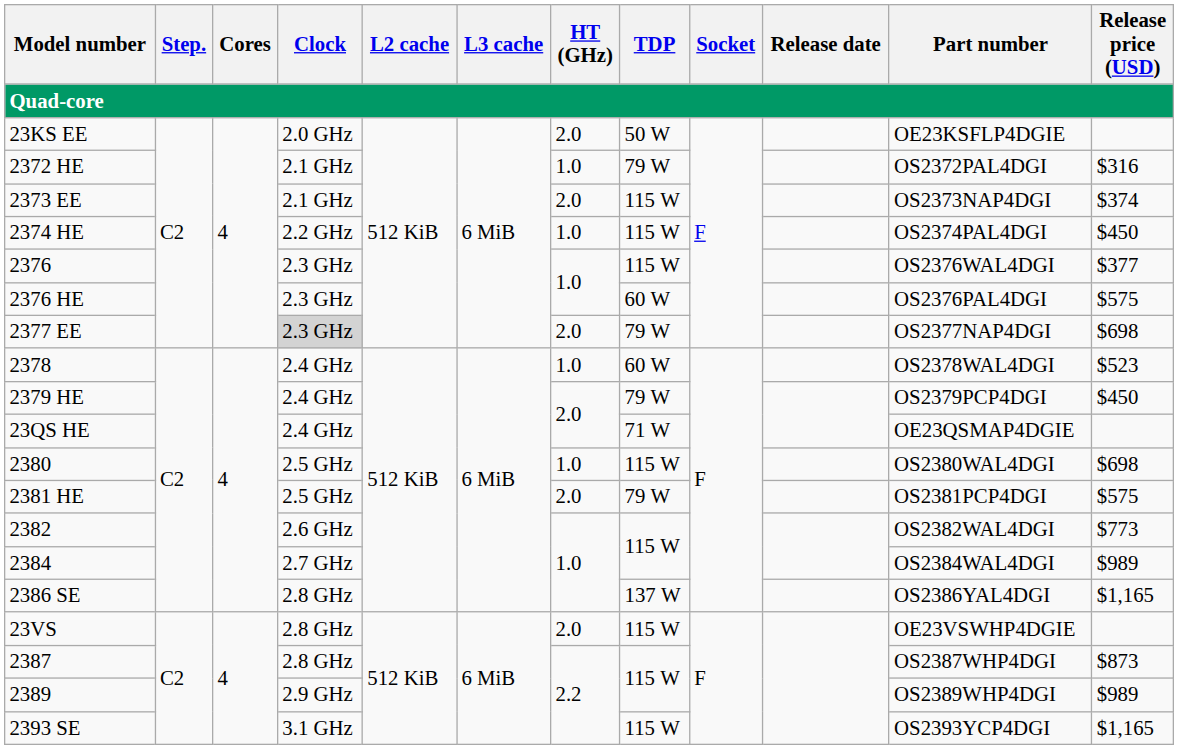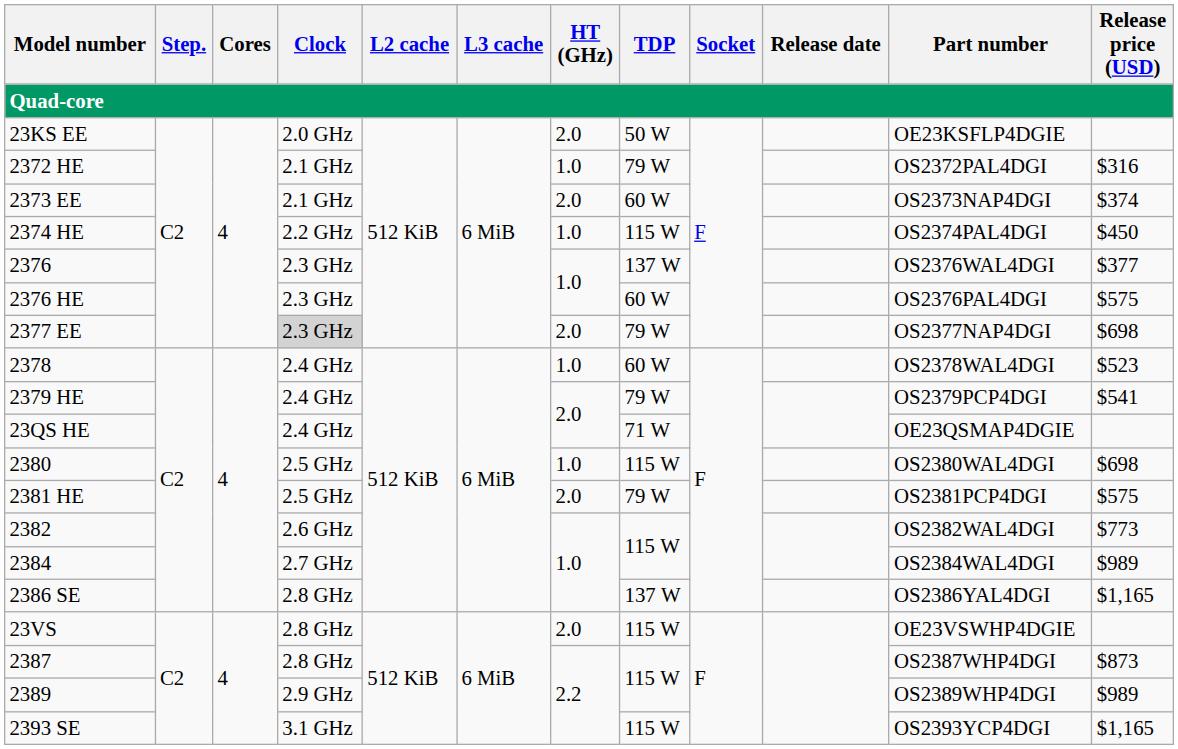2373 EE | TDP: 115 W -> 60 W
2376 | TDP: 115 W -> 137 W
2379 HE | Release price (USD): $450 -> $541
